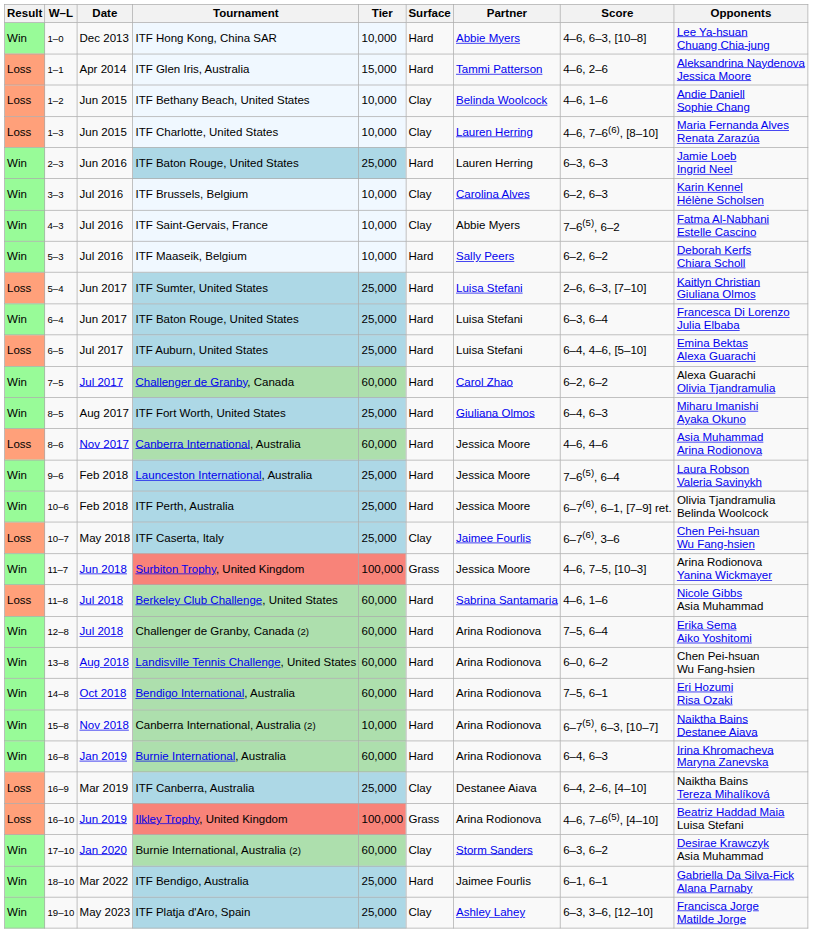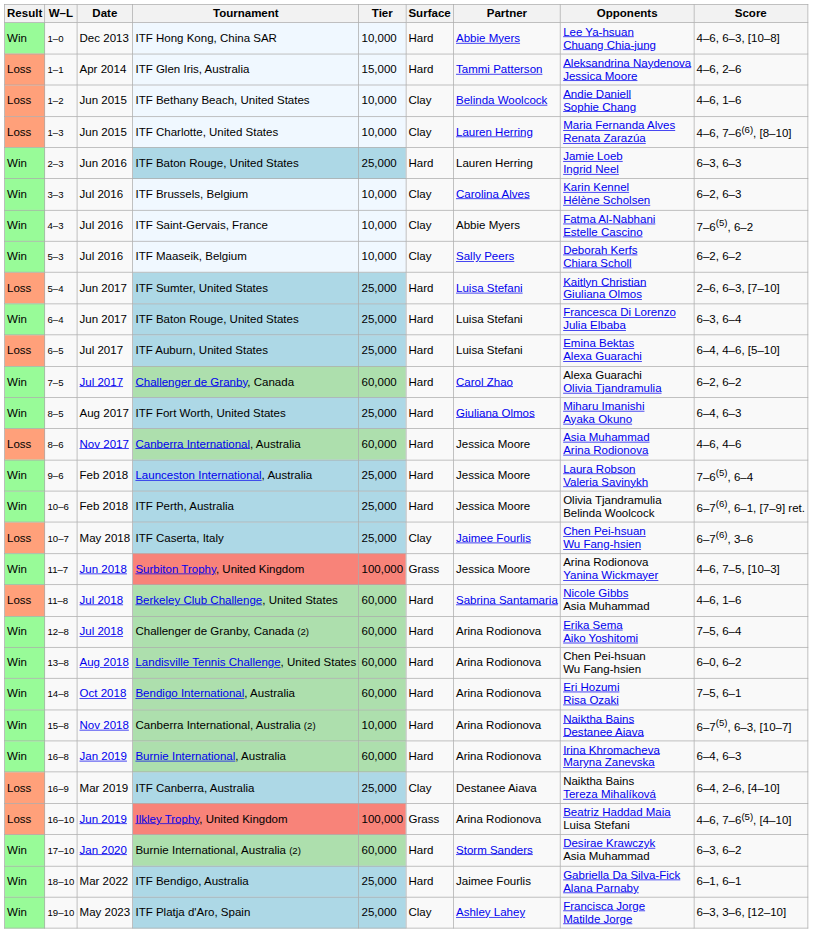columns swapped: Opponents <-> Score
ITF Maaseik, Belgium | Surface: Hard -> Clay
Burnie International, Australia (2) | Surface: Clay -> Hard
